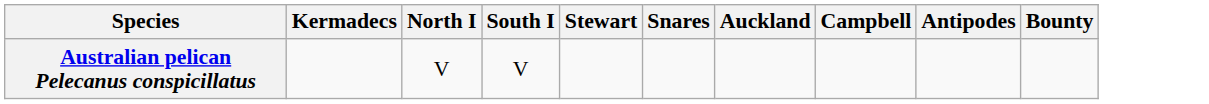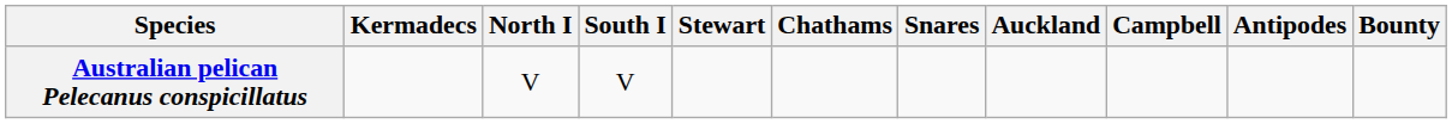+ column: Chathams
